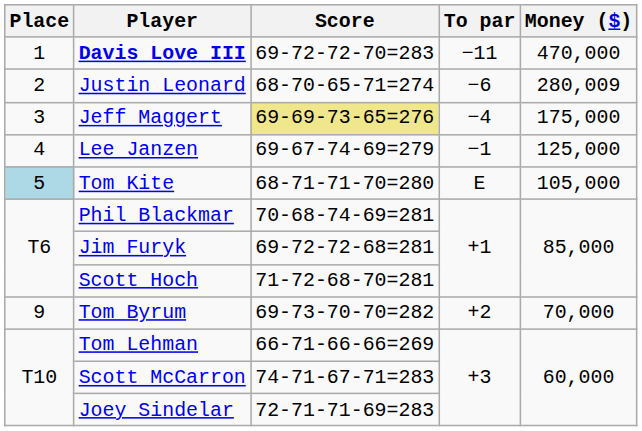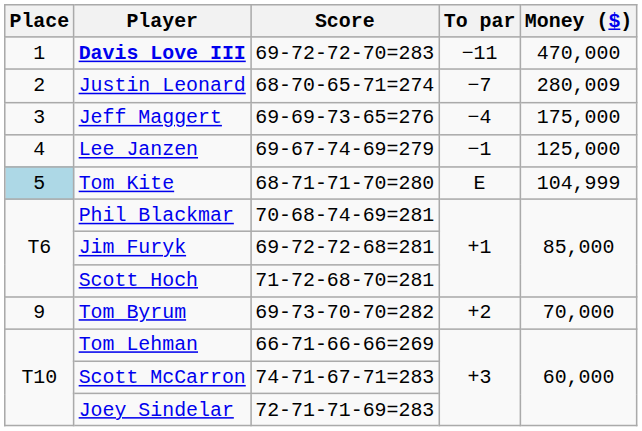Justin Leonard | To par: −6 -> −7
Jeff Maggert | Score: khaki background -> no background
Tom Kite | Money ($): 105,000 -> 104,999
